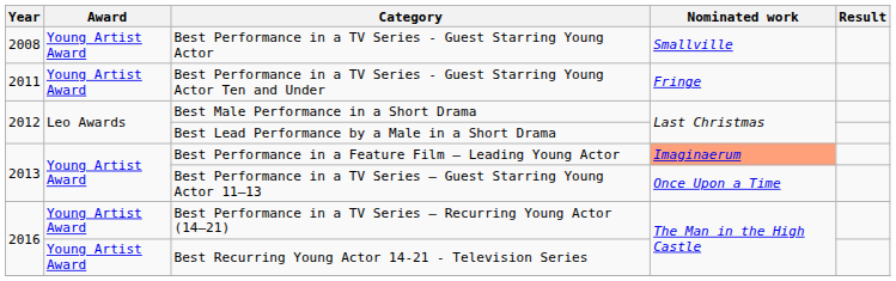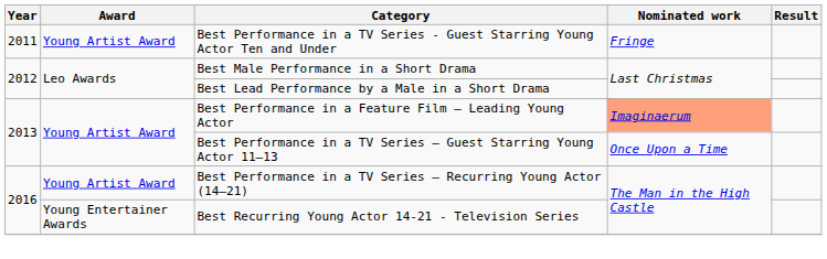- row: 2008 | Young Artist Award | Best Performance in a TV Series - Guest Starring Young Actor | Smallville
Best Recurring Young Actor 14-21 - Television Series | Award: Young Artist Award -> Young Entertainer Awards
